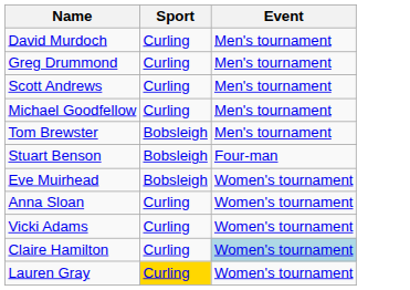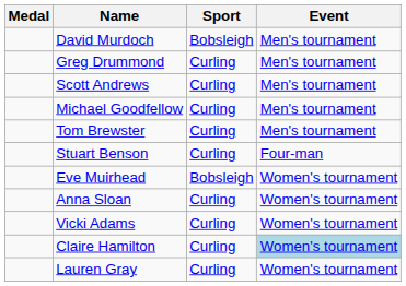+ column: Medal
David Murdoch | Sport: Curling -> Bobsleigh
Tom Brewster | Sport: Bobsleigh -> Curling
Stuart Benson | Sport: Bobsleigh -> Curling
Lauren Gray | Sport: gold background -> no background
